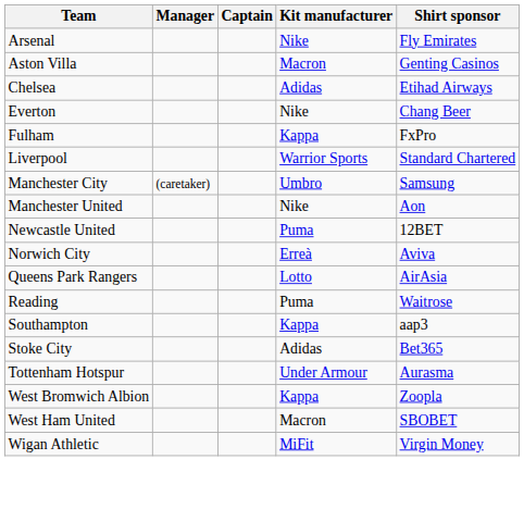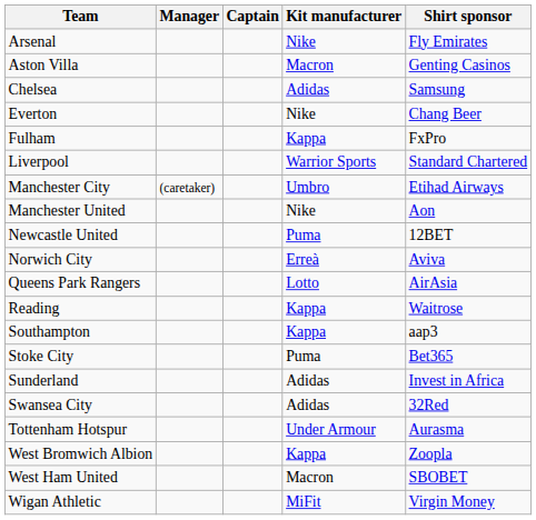Chelsea | Shirt sponsor: Etihad Airways -> Samsung
Manchester City | Shirt sponsor: Samsung -> Etihad Airways
Reading | Kit manufacturer: Puma -> Kappa
Stoke City | Kit manufacturer: Adidas -> Puma
+ row: Sunderland | Adidas | Invest in Africa
+ row: Swansea City | Adidas | 32Red
